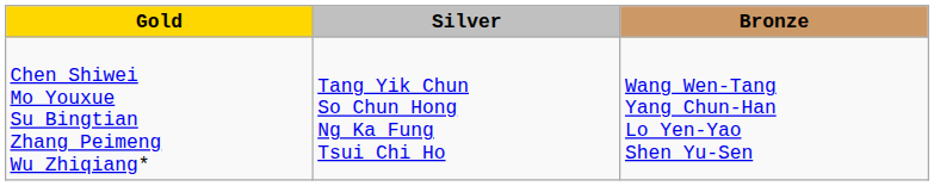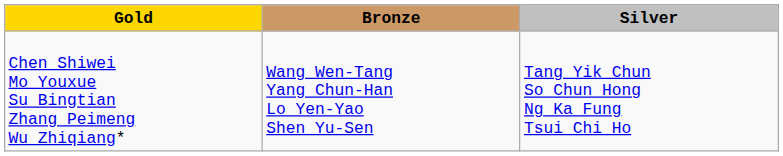columns swapped: Silver <-> Bronze
